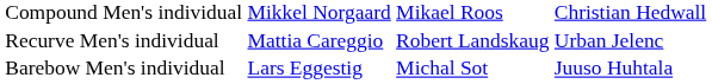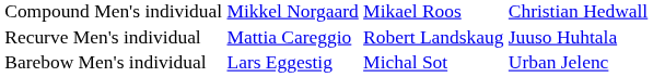Recurve Men's individual | column 4: Urban Jelenc -> Juuso Huhtala
Barebow Men's individual | column 4: Juuso Huhtala -> Urban Jelenc
